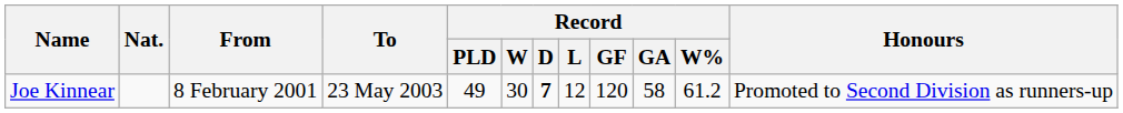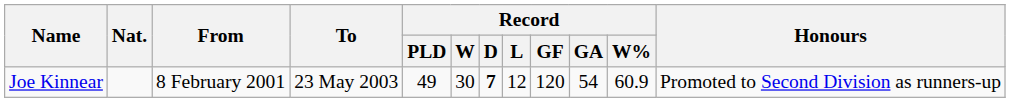Joe Kinnear | Record / GA: 58 -> 54
Joe Kinnear | Record / W%: 61.2 -> 60.9
